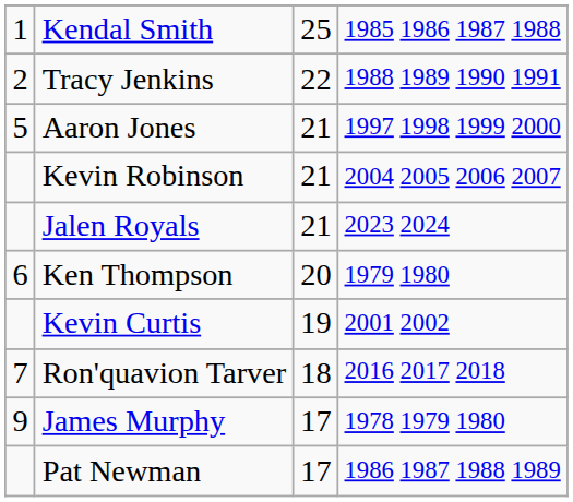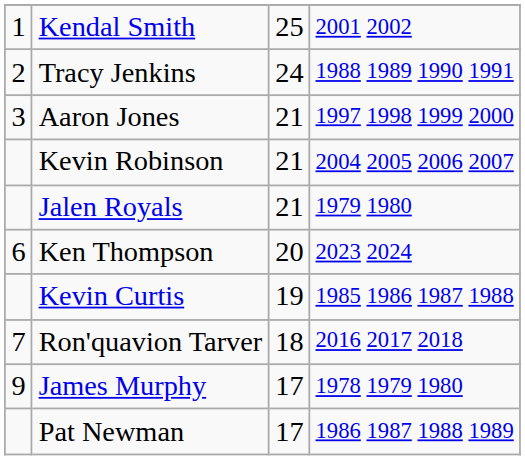Kendal Smith | column 4: 1985 1986 1987 1988 -> 2001 2002
Tracy Jenkins | column 3: 22 -> 24
Aaron Jones | column 1: 5 -> 3
Jalen Royals | column 4: 2023 2024 -> 1979 1980
Ken Thompson | column 4: 1979 1980 -> 2023 2024
Kevin Curtis | column 4: 2001 2002 -> 1985 1986 1987 1988
